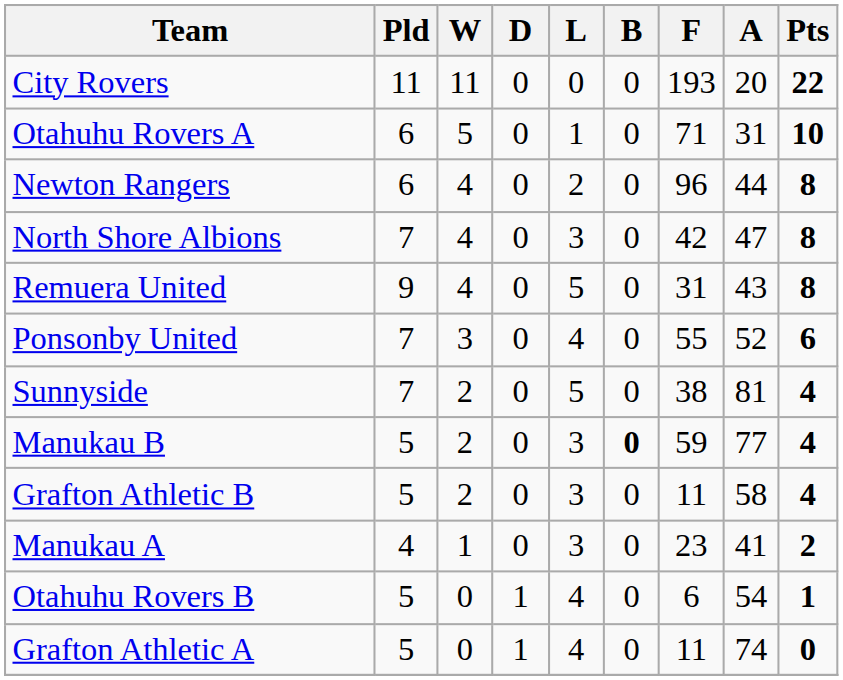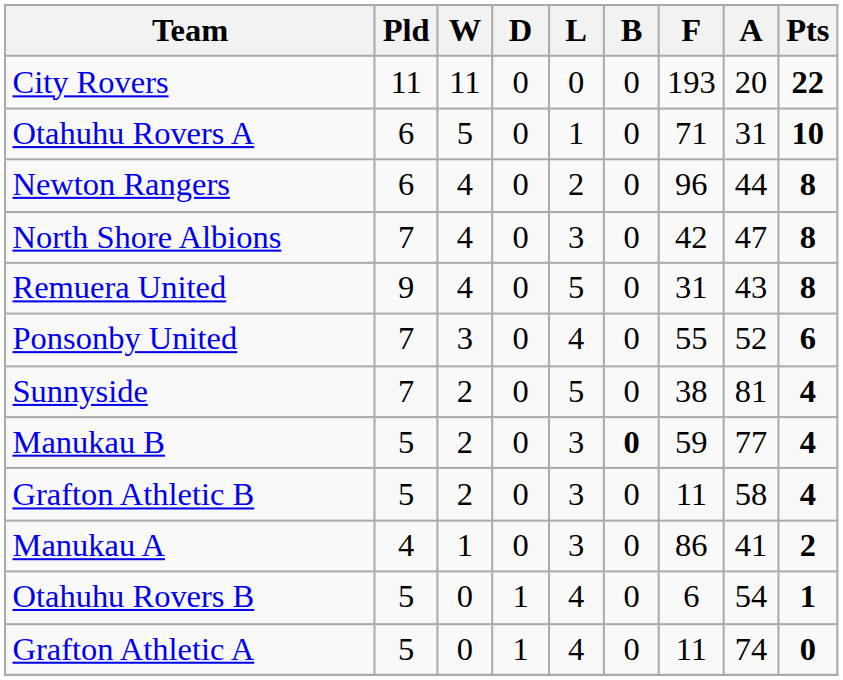Manukau A | F: 23 -> 86
